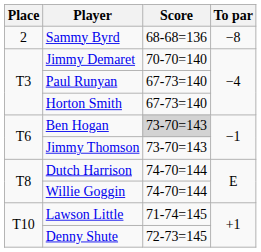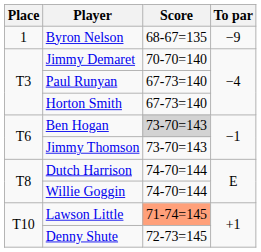+ row: 1 | Byron Nelson | 68-67=135 | −9
- row: 2 | Sammy Byrd | 68-68=136 | −8
Lawson Little | Score: no background -> lightsalmon background
